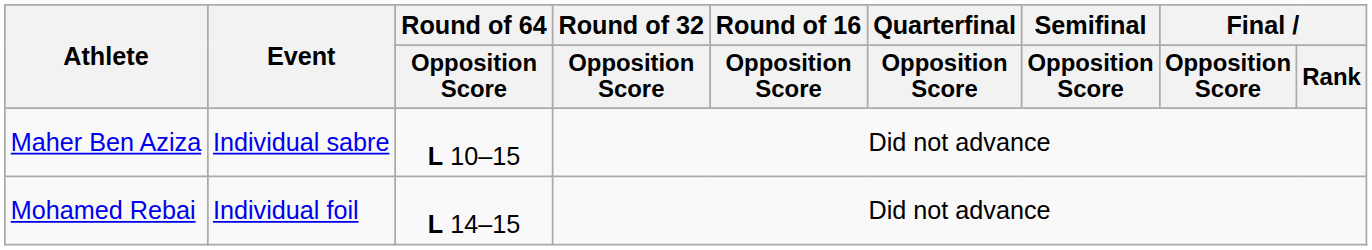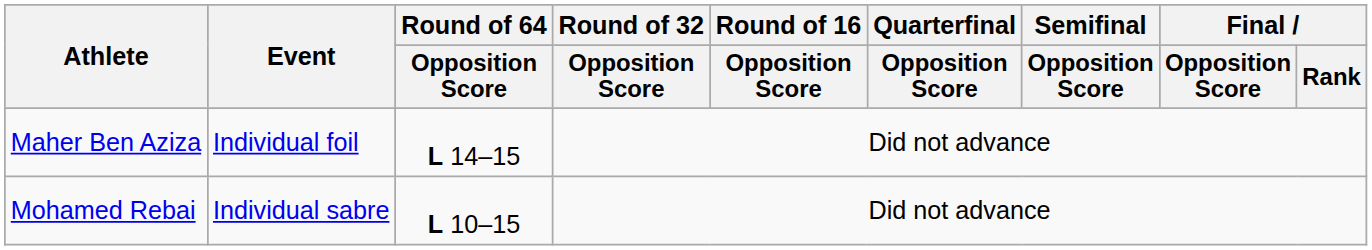Maher Ben Aziza | Event: Individual sabre -> Individual foil
Maher Ben Aziza | Round of 64 / Opposition Score: L 10–15 -> L 14–15
Mohamed Rebai | Event: Individual foil -> Individual sabre
Mohamed Rebai | Round of 64 / Opposition Score: L 14–15 -> L 10–15
